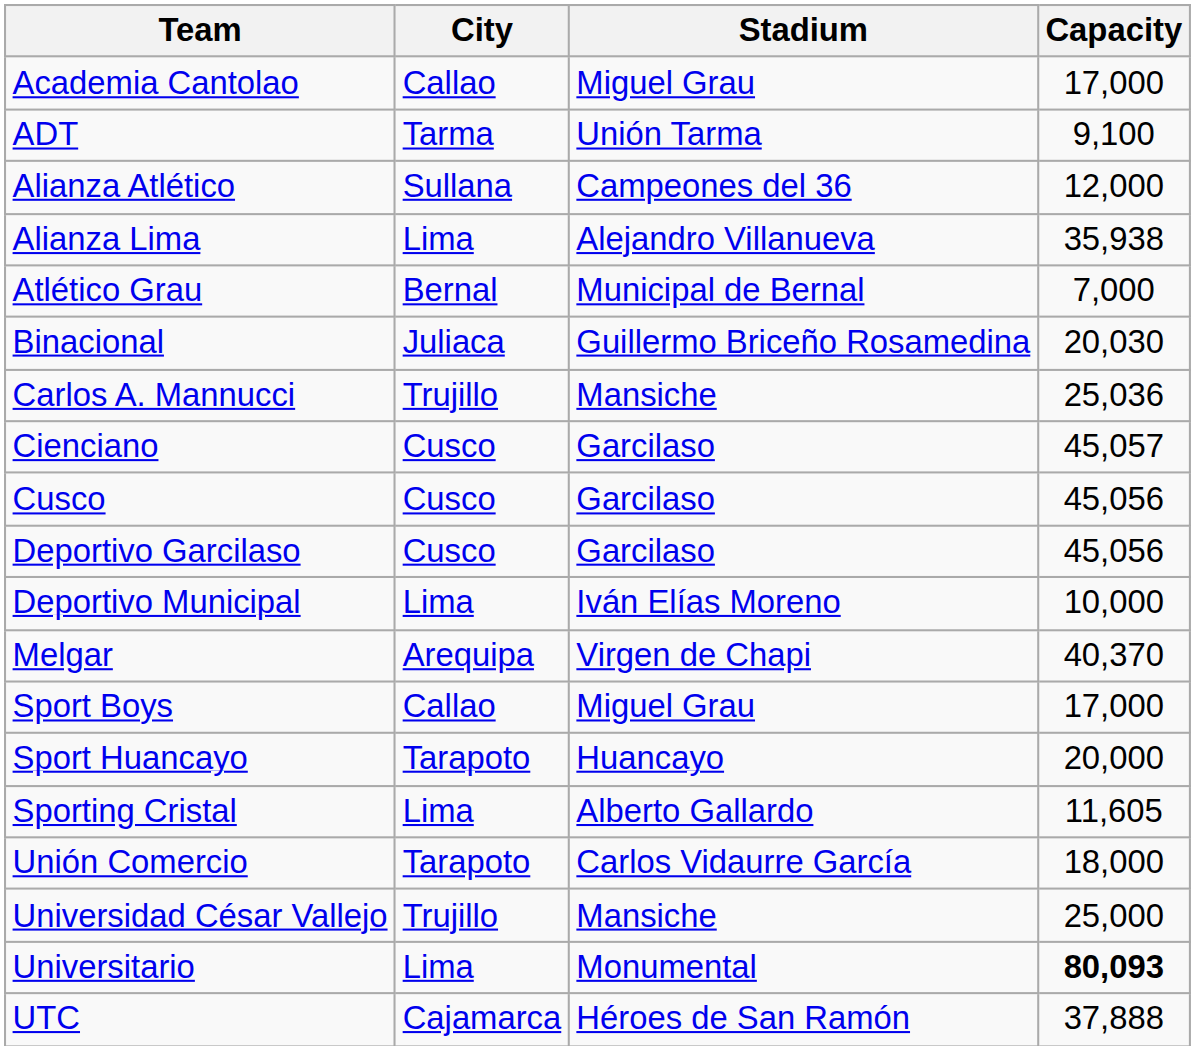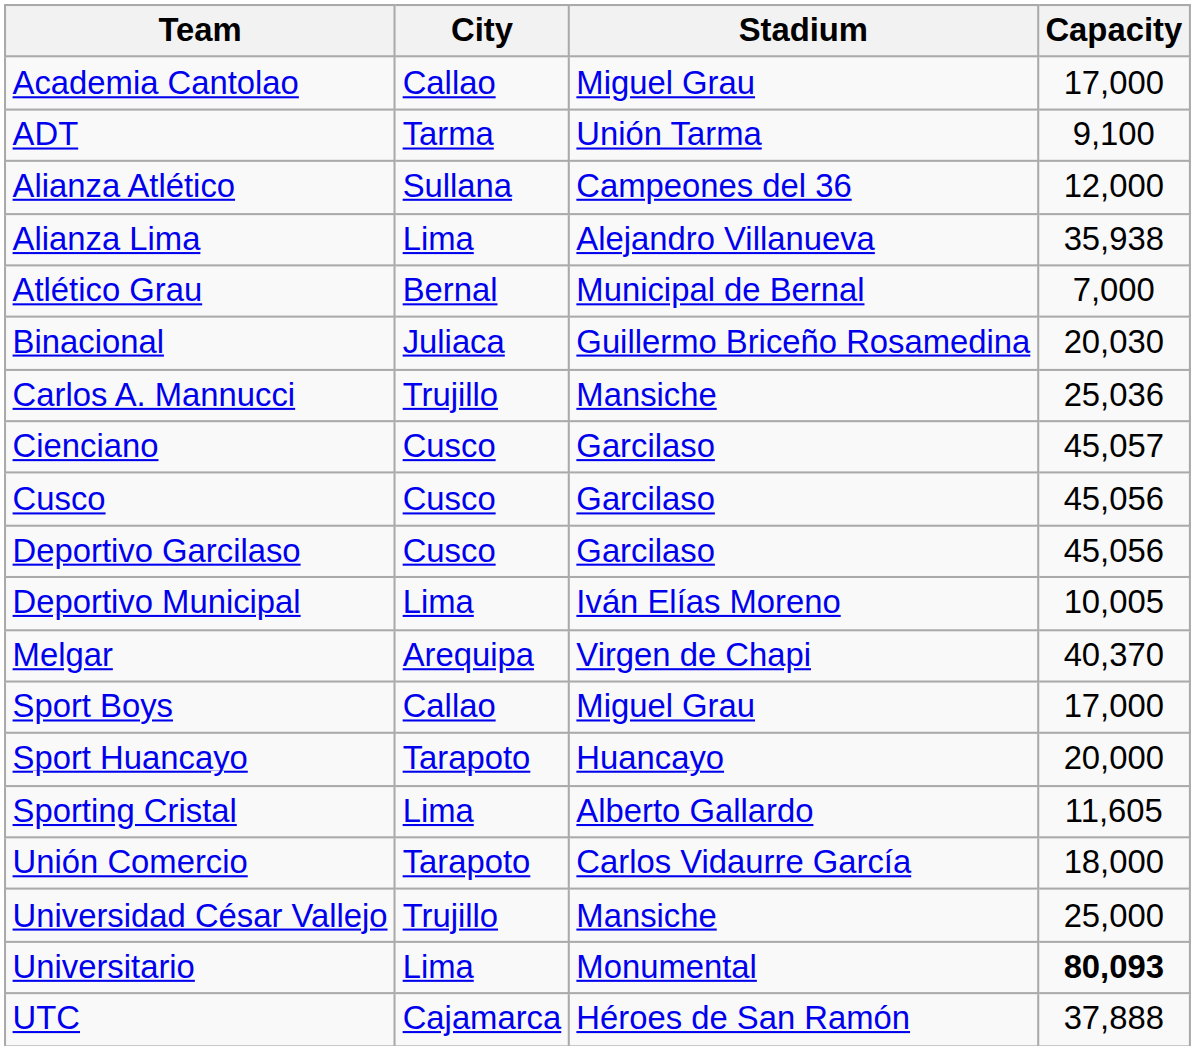Deportivo Municipal | Capacity: 10,000 -> 10,005
